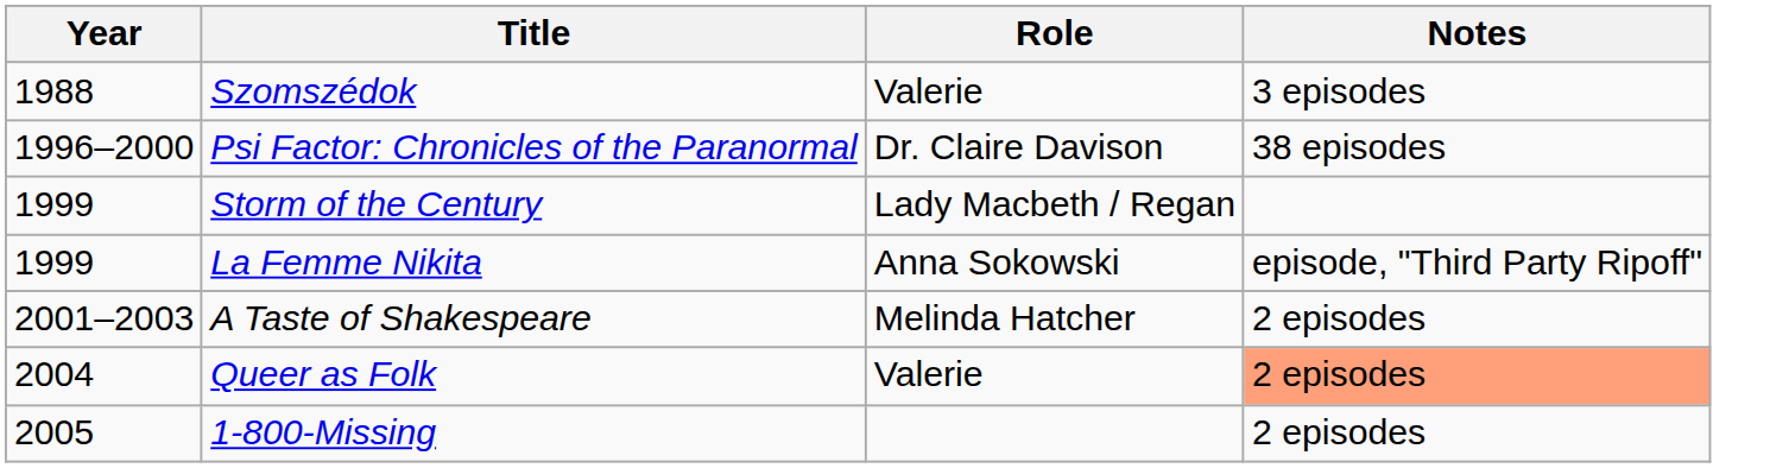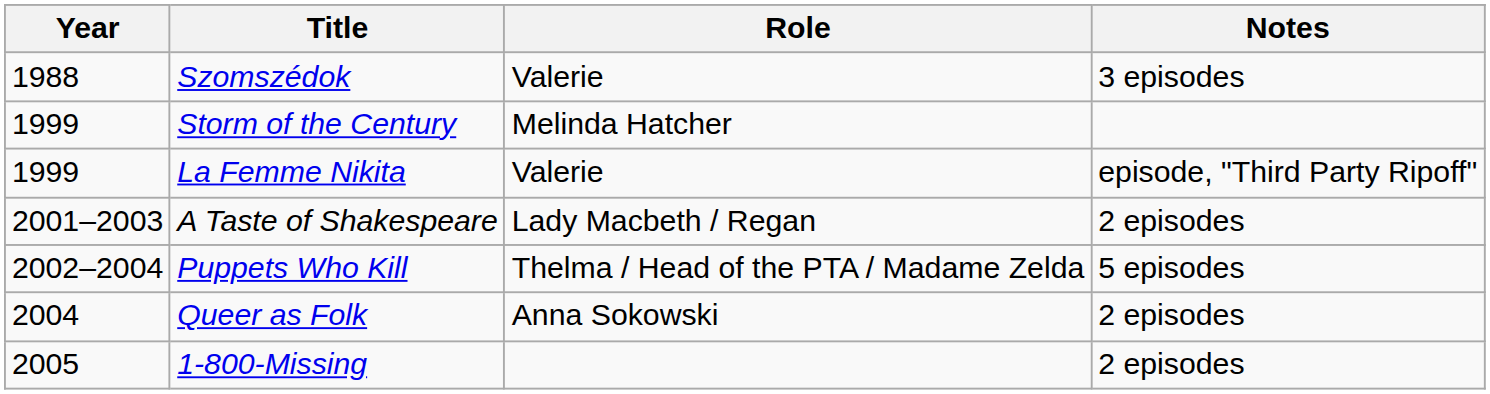- row: 1996–2000 | Psi Factor: Chronicles of the Paranormal | Dr. Claire Davison | 38 episodes
Storm of the Century | Role: Lady Macbeth / Regan -> Melinda Hatcher
La Femme Nikita | Role: Anna Sokowski -> Valerie
A Taste of Shakespeare | Role: Melinda Hatcher -> Lady Macbeth / Regan
+ row: 2002–2004 | Puppets Who Kill | Thelma / Head of the PTA / Madame Zelda | 5 episodes
Queer as Folk | Role: Valerie -> Anna Sokowski
Queer as Folk | Notes: lightsalmon background -> no background
